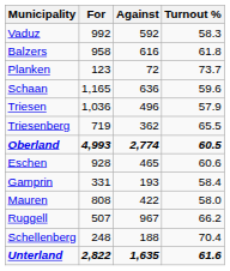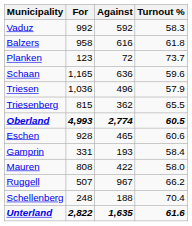Triesenberg | For: 719 -> 815
